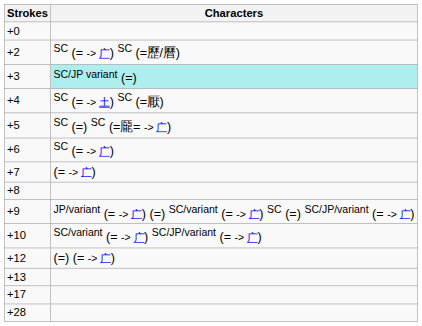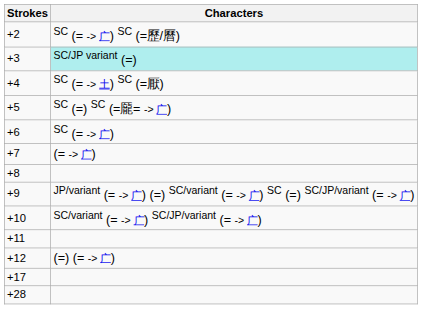- row: +0
+ row: +11
- row: +13
